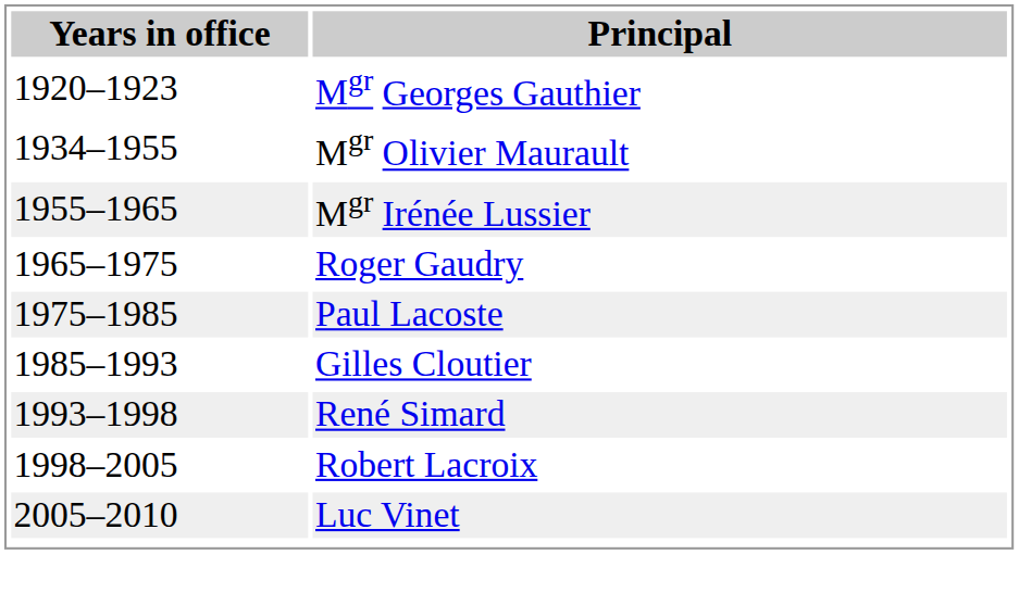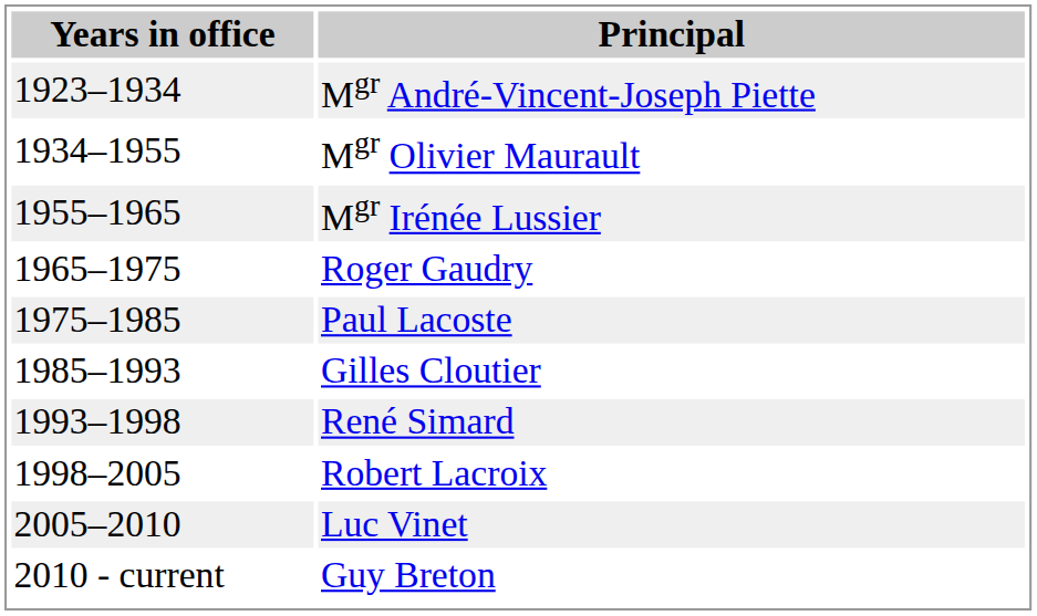- row: 1920–1923 | Mgr Georges Gauthier
+ row: 1923–1934 | Mgr André-Vincent-Joseph Piette
+ row: 2010 - current | Guy Breton
